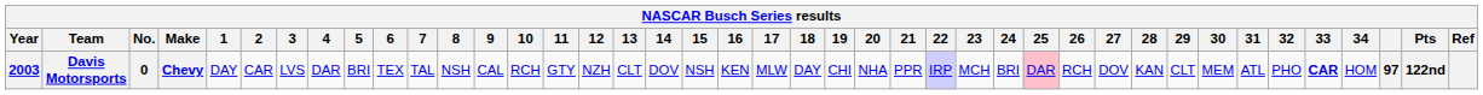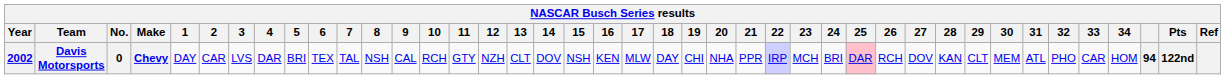Davis Motorsports | Year: 2003 -> 2002
Davis Motorsports | 33: bold -> normal
Davis Motorsports | column 39: 97 -> 94
